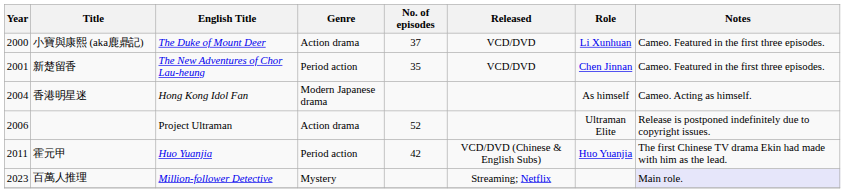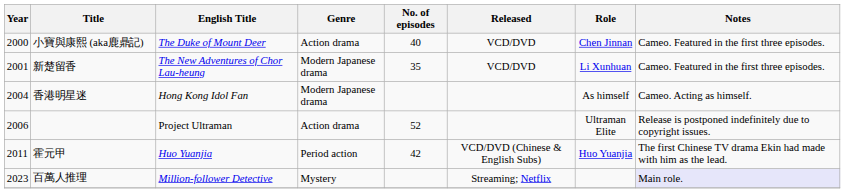小寶與康熙 (aka鹿鼎記) | No. of episodes: 37 -> 40
小寶與康熙 (aka鹿鼎記) | Role: Li Xunhuan -> Chen Jinnan
新楚留香 | Genre: Period action -> Modern Japanese drama
新楚留香 | Role: Chen Jinnan -> Li Xunhuan
